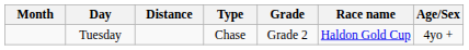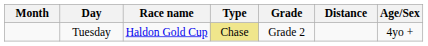columns swapped: Race name <-> Distance
Tuesday | Type: no background -> khaki background
